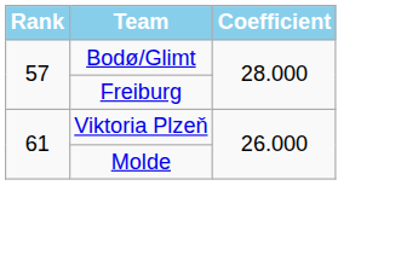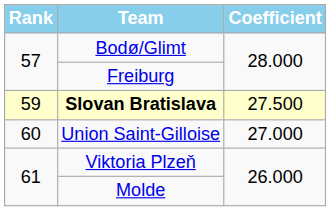+ row: 59 | Slovan Bratislava | 27.500
+ row: 60 | Union Saint-Gilloise | 27.000
